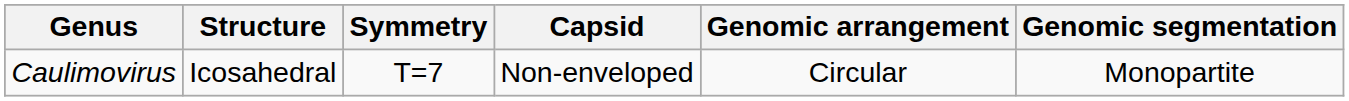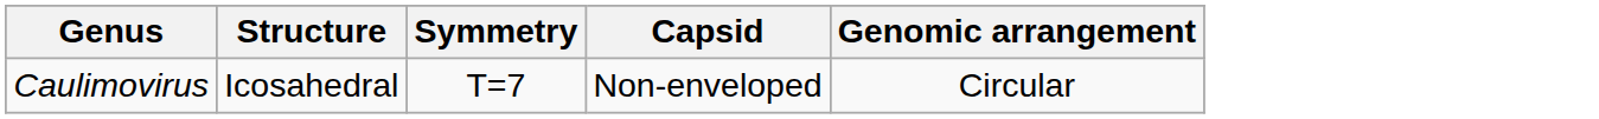- column: Genomic segmentation | Monopartite
